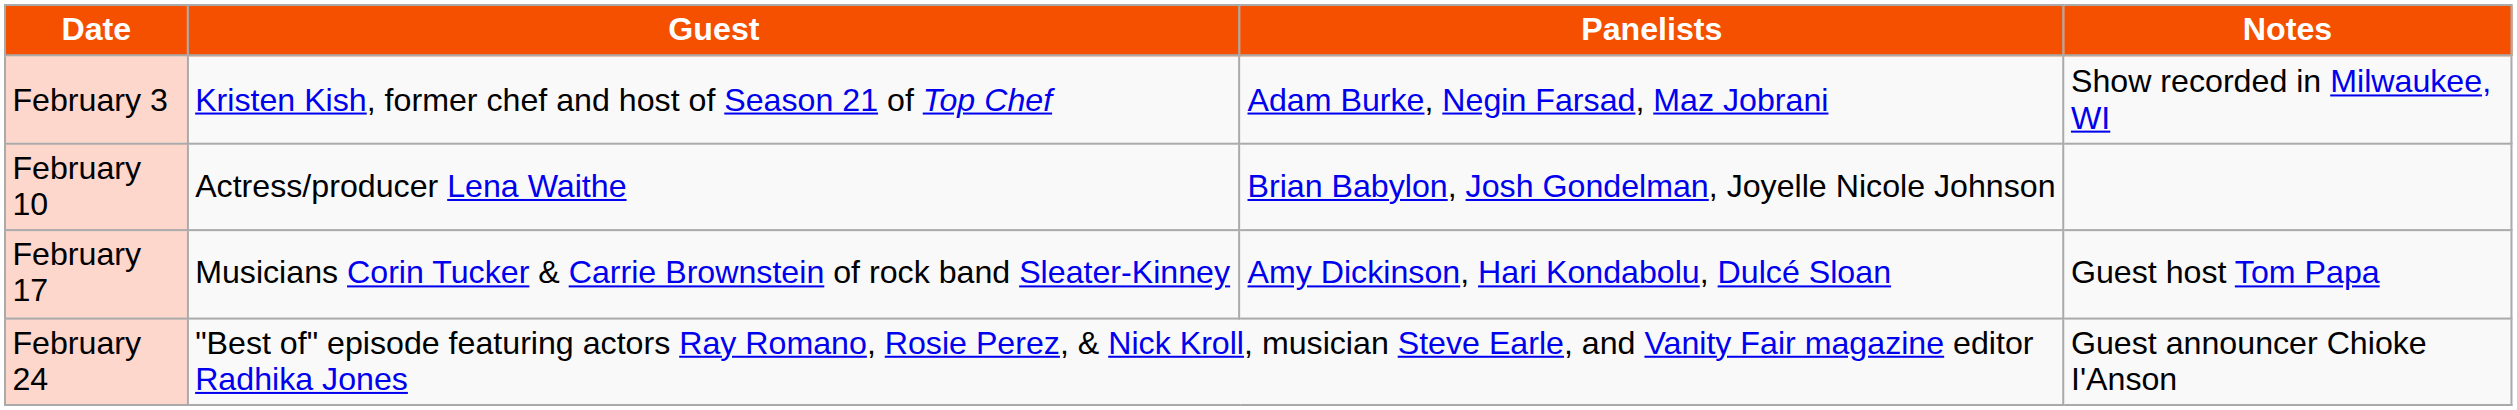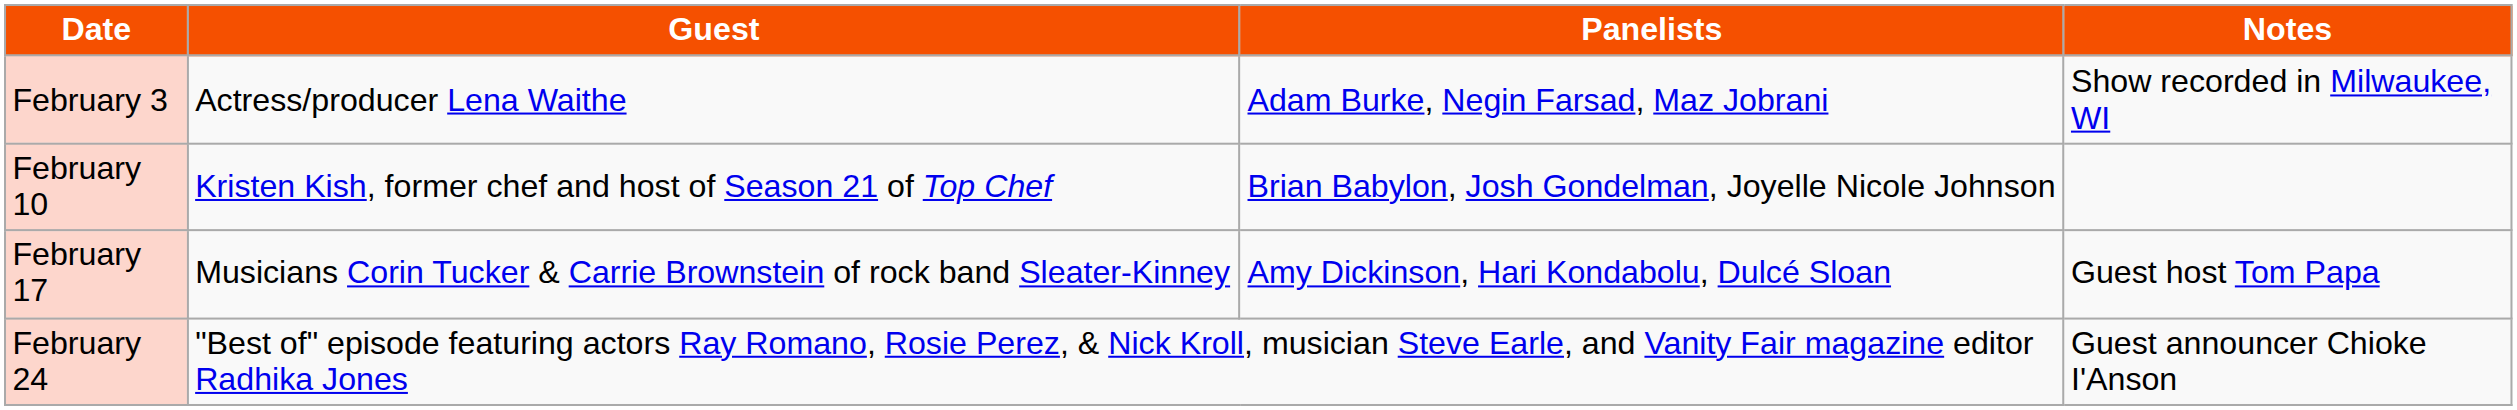February 3 | Guest: Kristen Kish, former chef and host of Season 21 of Top Chef -> Actress/producer Lena Waithe
February 10 | Guest: Actress/producer Lena Waithe -> Kristen Kish, former chef and host of Season 21 of Top Chef
